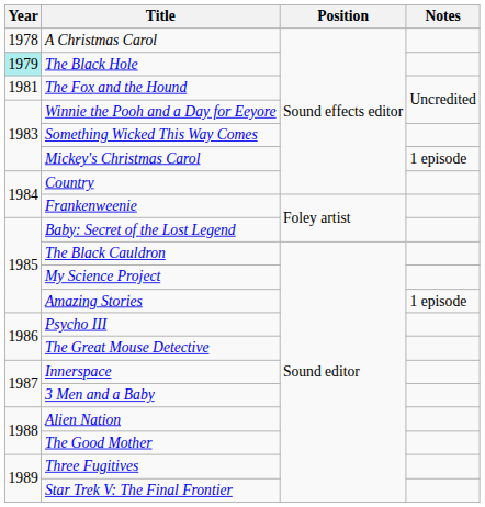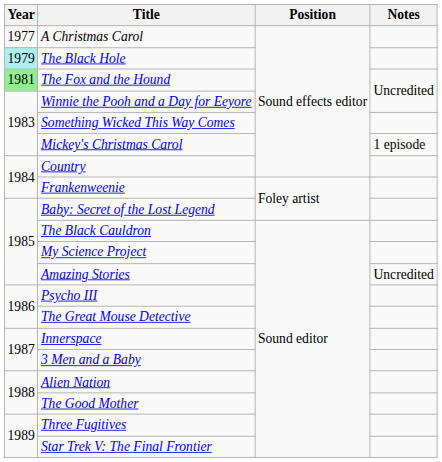A Christmas Carol | Year: 1978 -> 1977
The Fox and the Hound | Year: no background -> lightgreen background
Amazing Stories | Notes: 1 episode -> Uncredited
